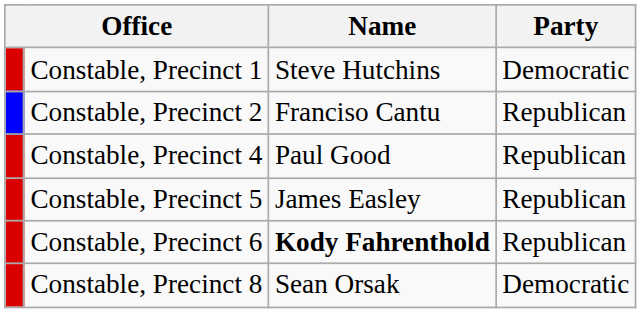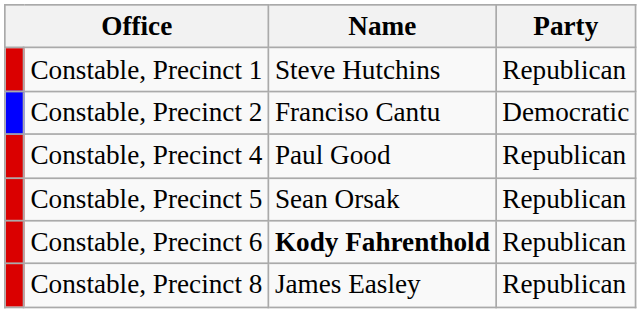Constable, Precinct 1 | Party: Democratic -> Republican
Constable, Precinct 2 | Party: Republican -> Democratic
Constable, Precinct 5 | Name: James Easley -> Sean Orsak
Constable, Precinct 8 | Name: Sean Orsak -> James Easley
Constable, Precinct 8 | Party: Democratic -> Republican
